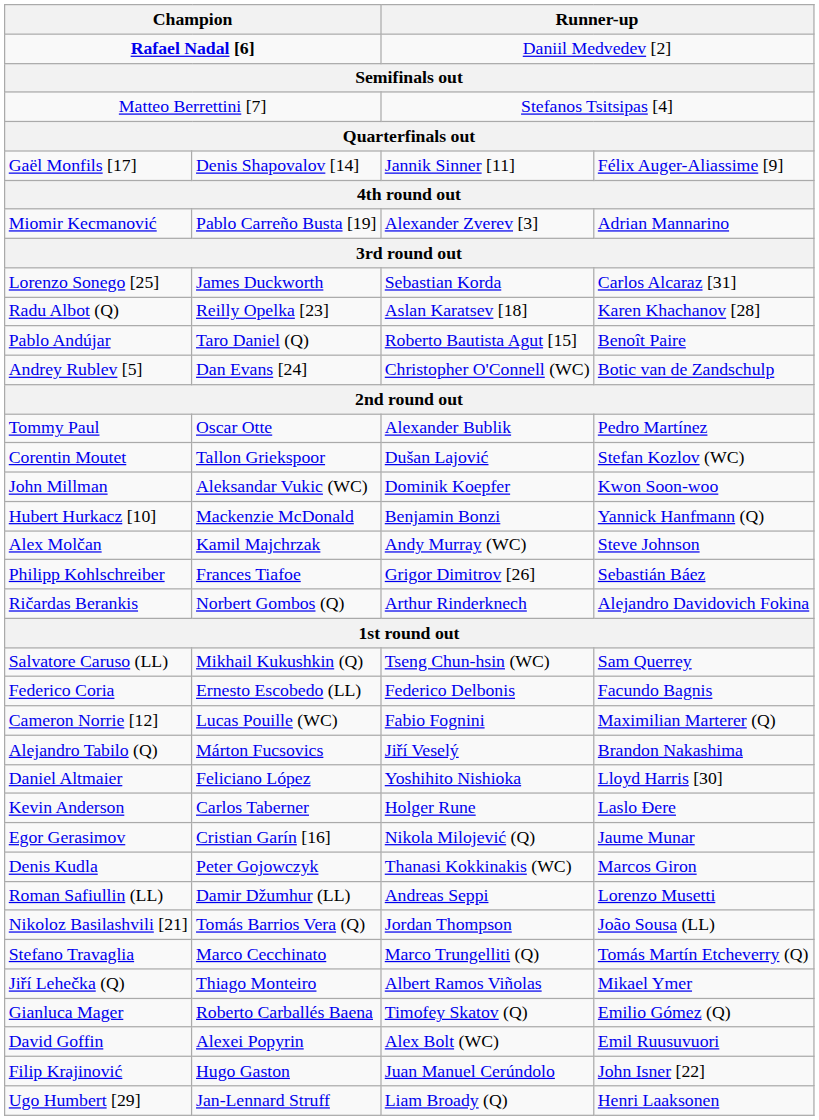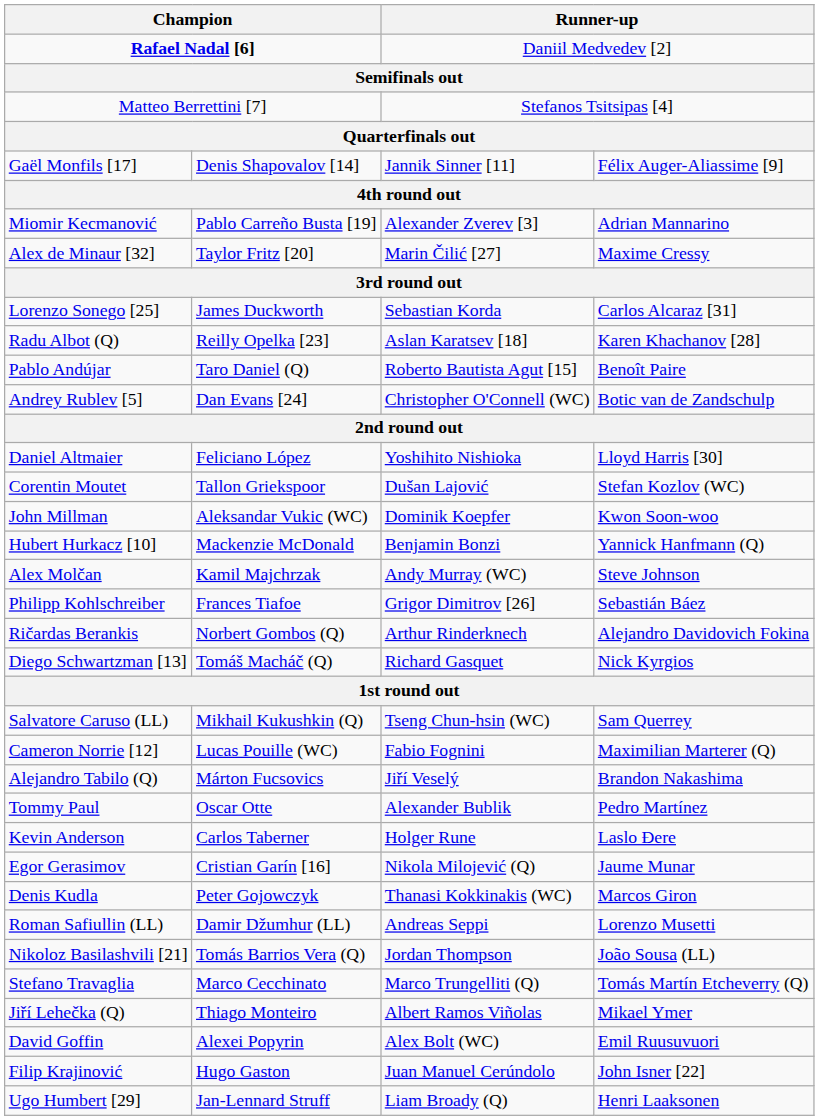+ row: Alex de Minaur [32] | Taylor Fritz [20] | Marin Čilić [27] | Maxime Cressy
rows swapped: Tommy Paul <-> Daniel Altmaier
+ row: Diego Schwartzman [13] | Tomáš Macháč (Q) | Richard Gasquet | Nick Kyrgios
- row: Federico Coria | Ernesto Escobedo (LL) | Federico Delbonis | Facundo Bagnis
- row: Gianluca Mager | Roberto Carballés Baena | Timofey Skatov (Q) | Emilio Gómez (Q)
